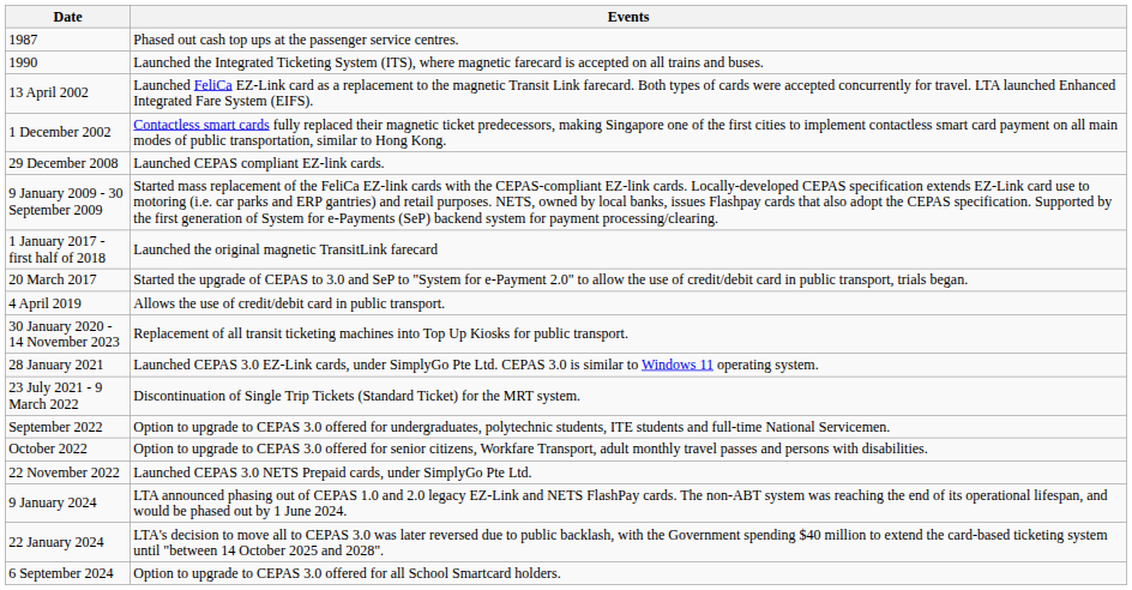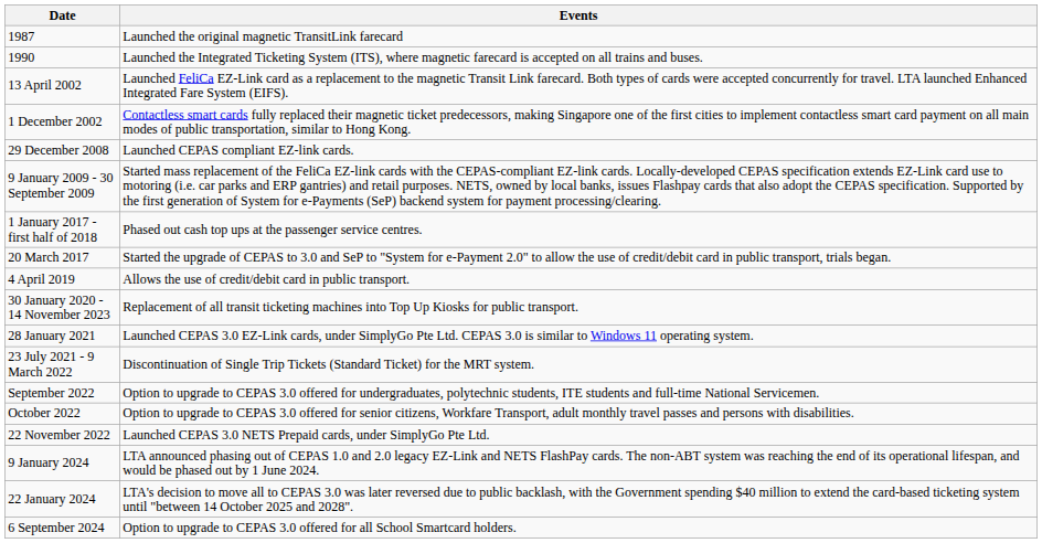1987 | Events: Phased out cash top ups at the passenger service centres. -> Launched the original magnetic TransitLink farecard
1 January 2017 - first half of 2018 | Events: Launched the original magnetic TransitLink farecard -> Phased out cash top ups at the passenger service centres.
